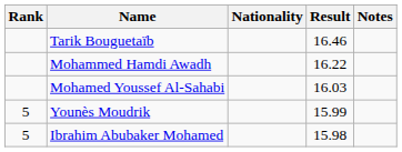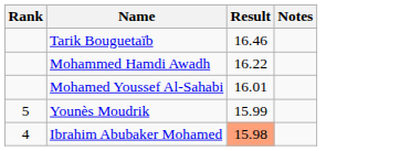- column: Nationality
Mohamed Youssef Al-Sahabi | Result: 16.03 -> 16.01
Ibrahim Abubaker Mohamed | Rank: 5 -> 4
Ibrahim Abubaker Mohamed | Result: no background -> lightsalmon background
